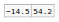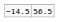−14.5 | column 2: 54.2 -> 56.5
